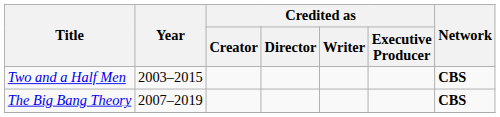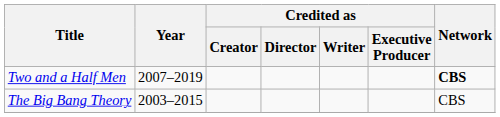Two and a Half Men | Year: 2003–2015 -> 2007–2019
The Big Bang Theory | Year: 2007–2019 -> 2003–2015
The Big Bang Theory | Network: bold -> normal
